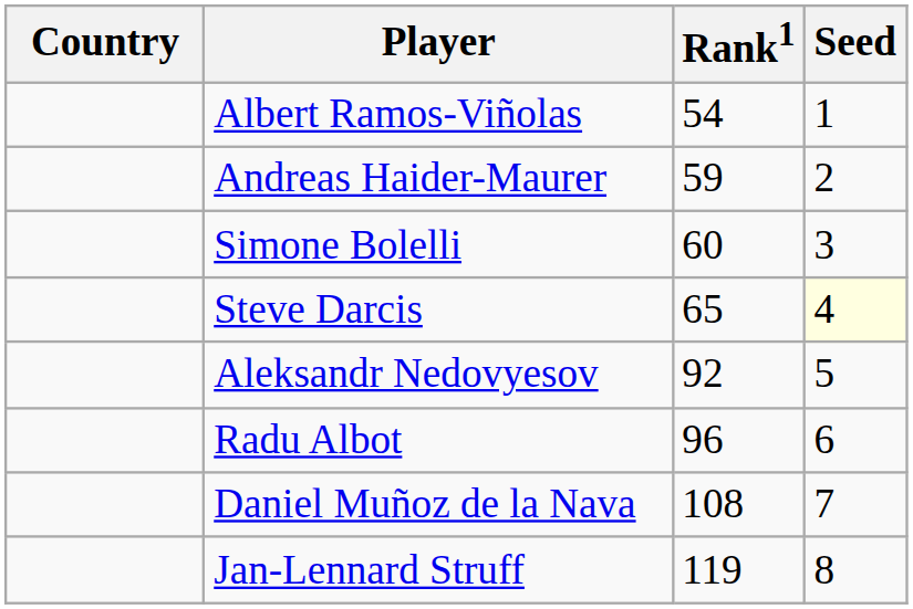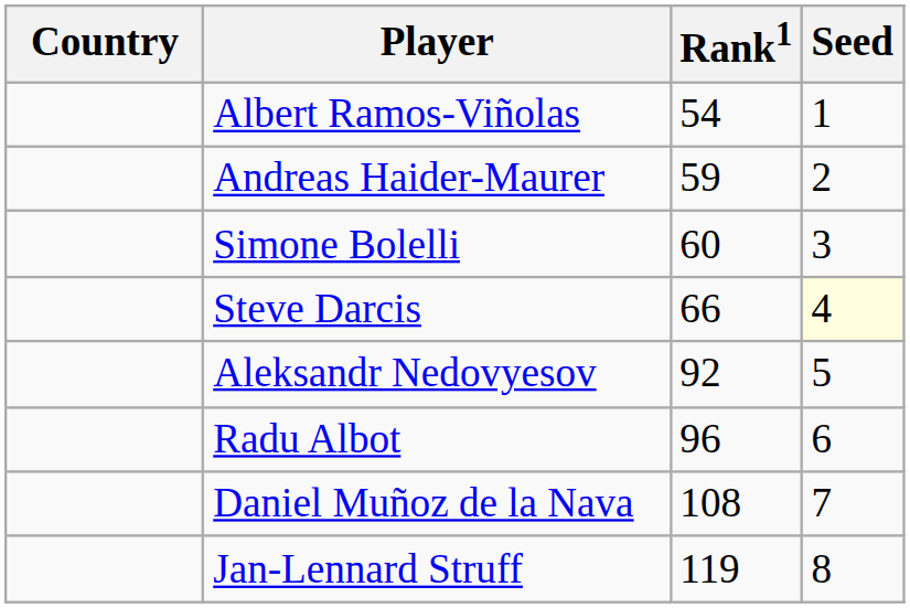Steve Darcis | Rank1: 65 -> 66
